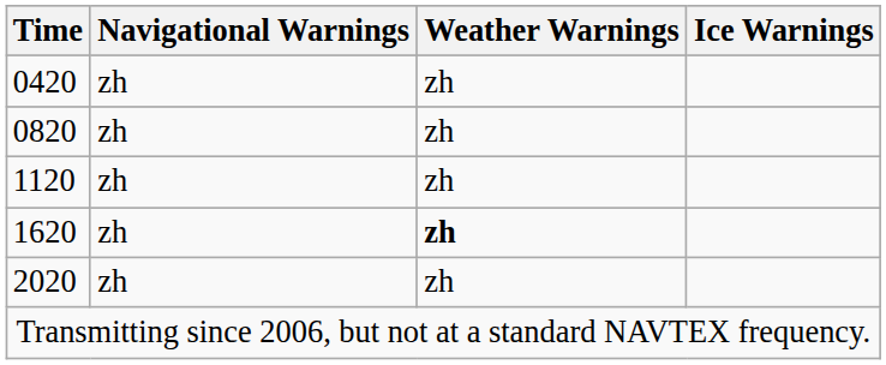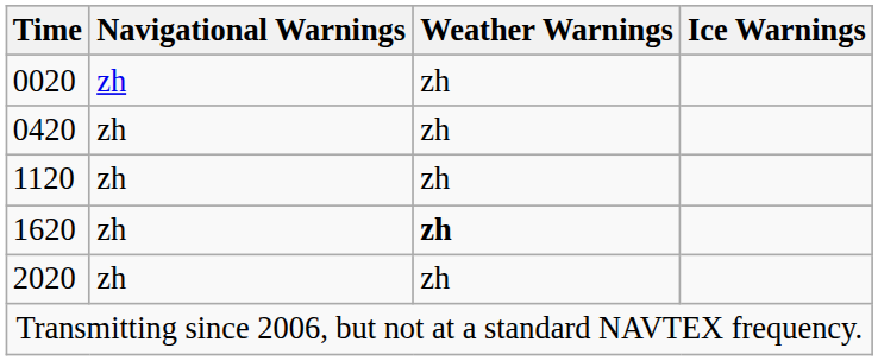+ row: 0020 | zh | zh
- row: 0820 | zh | zh
